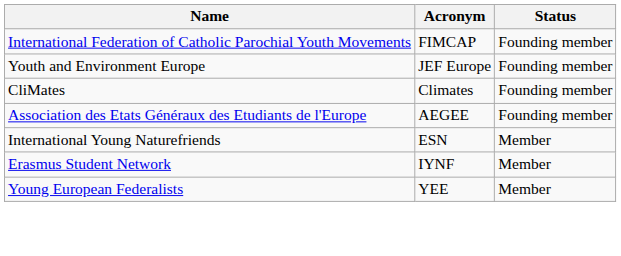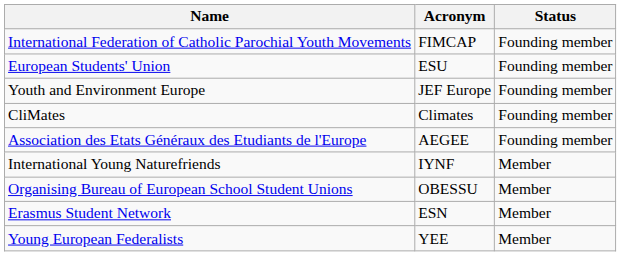+ row: European Students' Union | ESU | Founding member
International Young Naturefriends | Acronym: ESN -> IYNF
+ row: Organising Bureau of European School Student Unions | OBESSU | Member
Erasmus Student Network | Acronym: IYNF -> ESN
